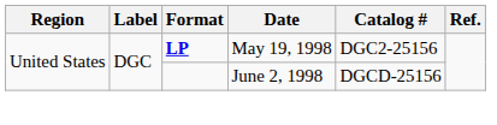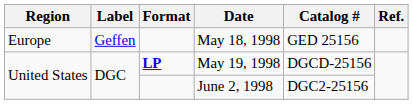+ row: Europe | Geffen | May 18, 1998 | GED 25156
May 19, 1998 | Catalog #: DGC2-25156 -> DGCD-25156
June 2, 1998 | Catalog #: DGCD-25156 -> DGC2-25156
